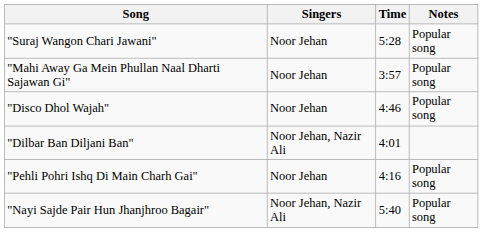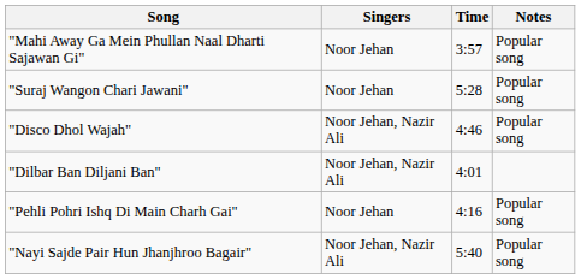rows swapped: "Suraj Wangon Chari Jawani" <-> "Mahi Away Ga Mein Phullan Naal Dharti Sajawan Gi"
"Disco Dhol Wajah" | Singers: Noor Jehan -> Noor Jehan, Nazir Ali
